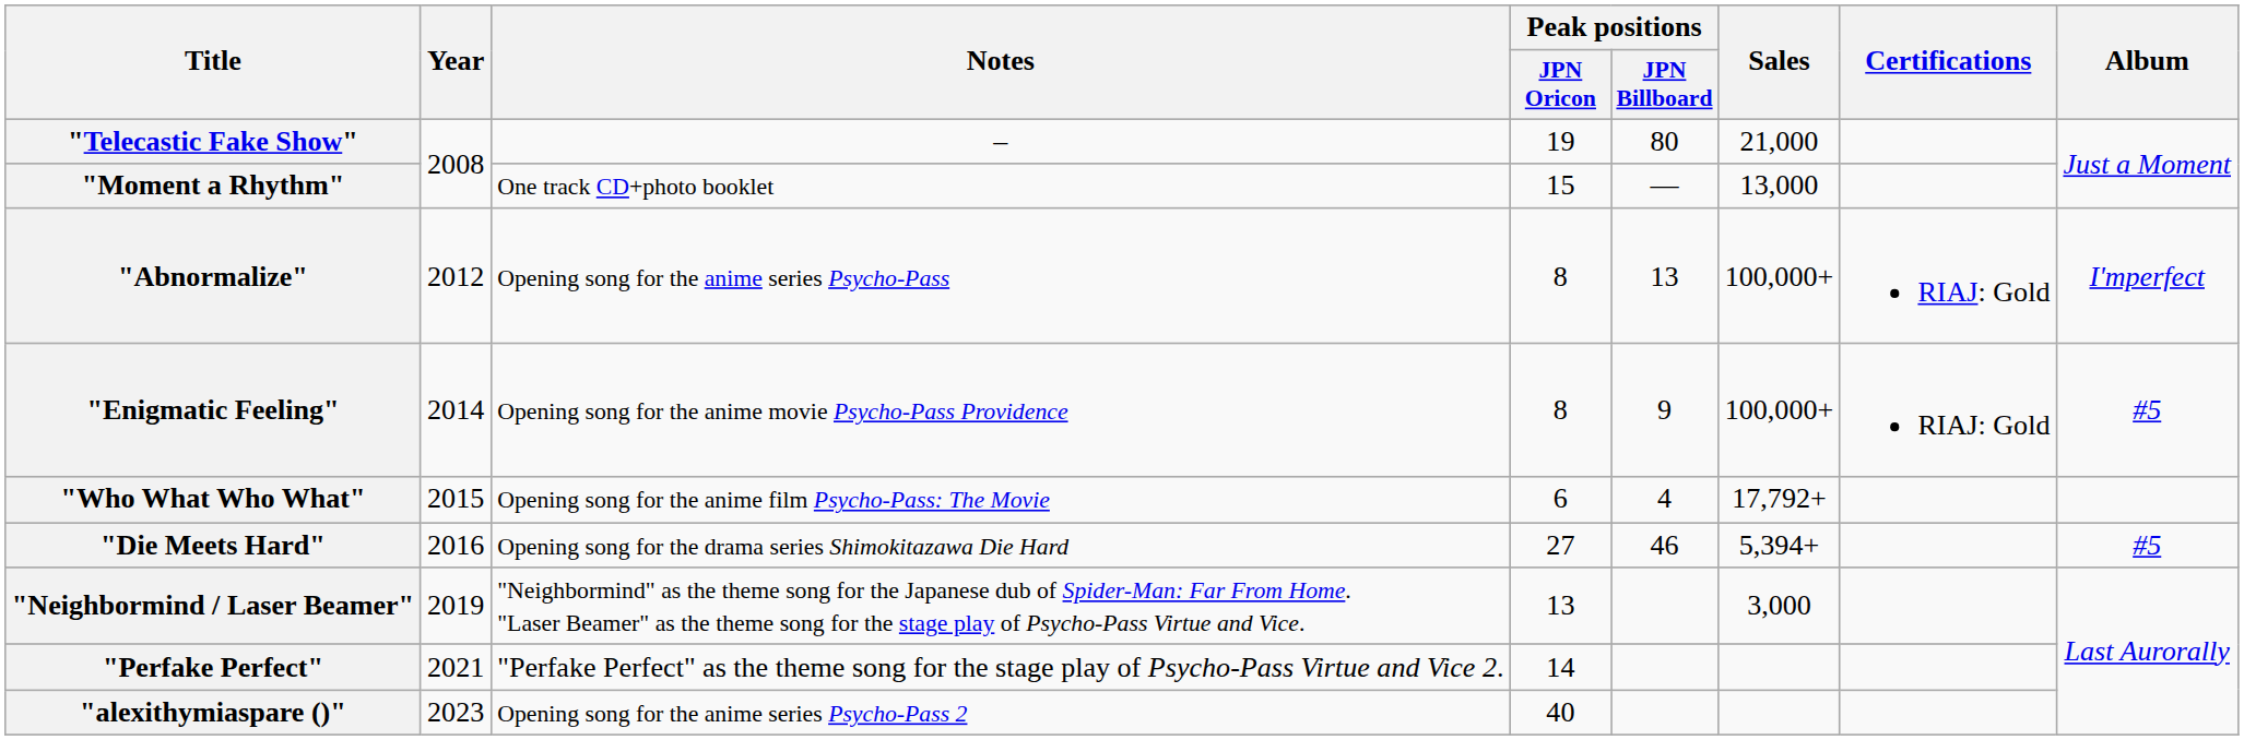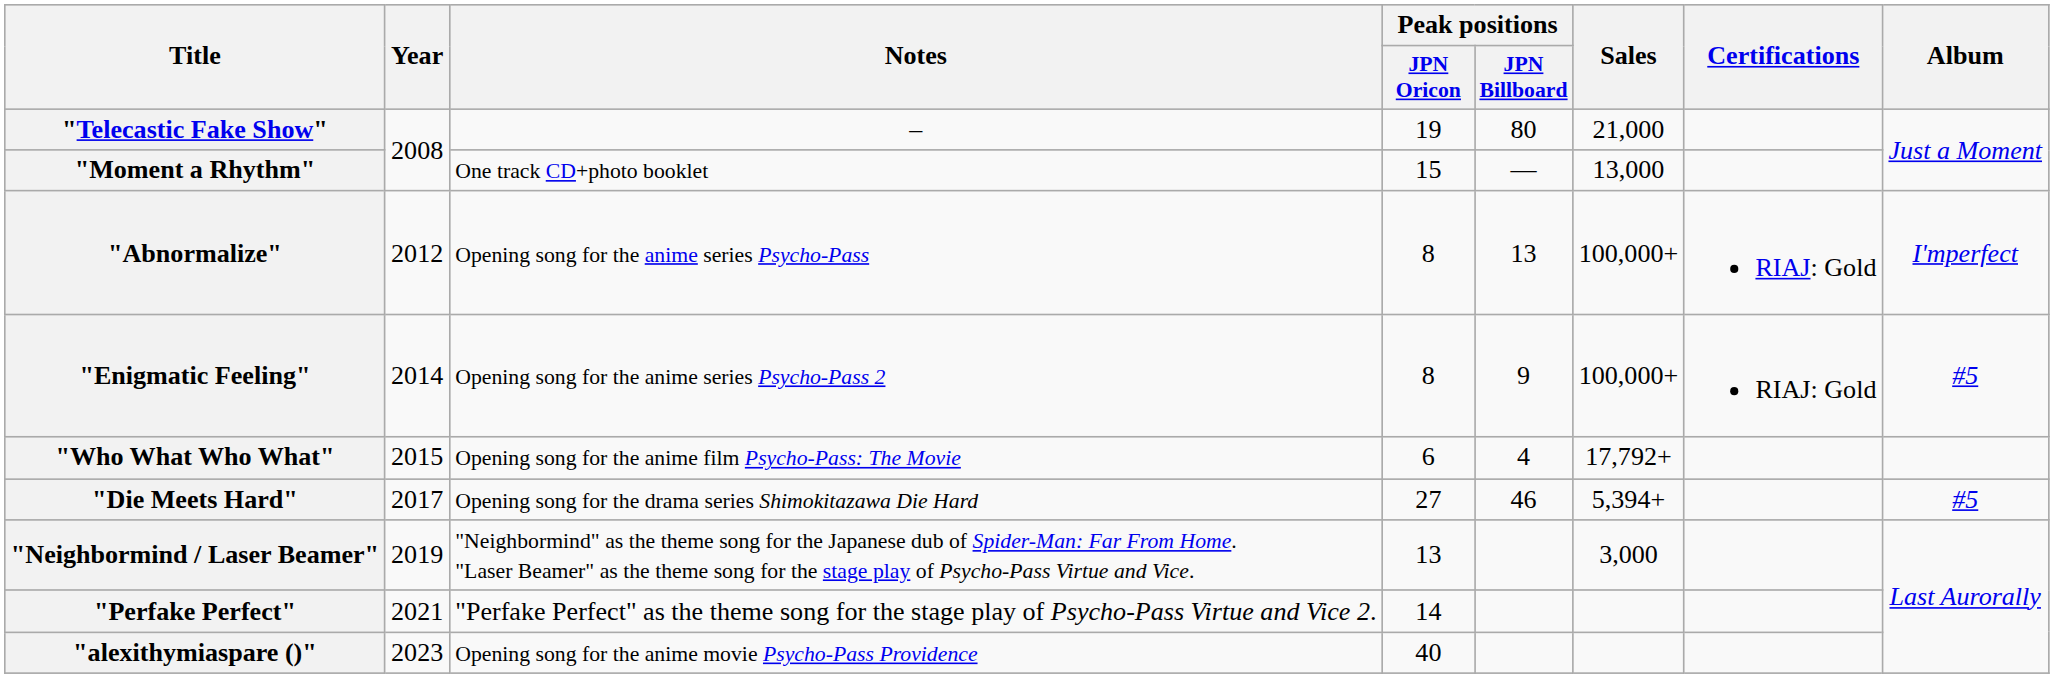"Enigmatic Feeling" | Notes: Opening song for the anime movie Psycho-Pass Providence -> Opening song for the anime series Psycho-Pass 2
"Die Meets Hard" | Year: 2016 -> 2017
"alexithymiaspare ()" | Notes: Opening song for the anime series Psycho-Pass 2 -> Opening song for the anime movie Psycho-Pass Providence
